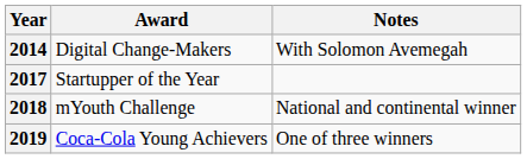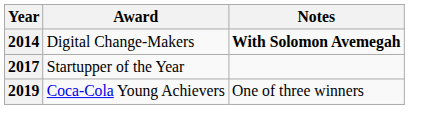2014 | Notes: normal -> bold
- row: 2018 | mYouth Challenge | National and continental winner
